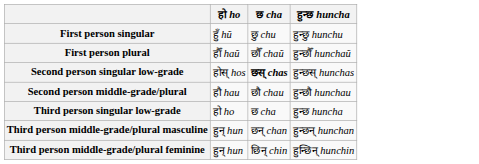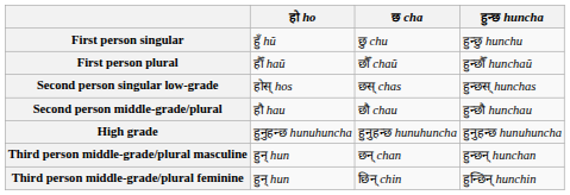Second person singular low-grade | छ cha: bold -> normal
+ row: High grade | हुनुहन्छ hunuhuncha | हुनुहन्छ hunuhuncha | हुनुहन्छ hunuhuncha
- row: Third person singular low-grade | हो ho | छ cha | हुन्छ huncha
